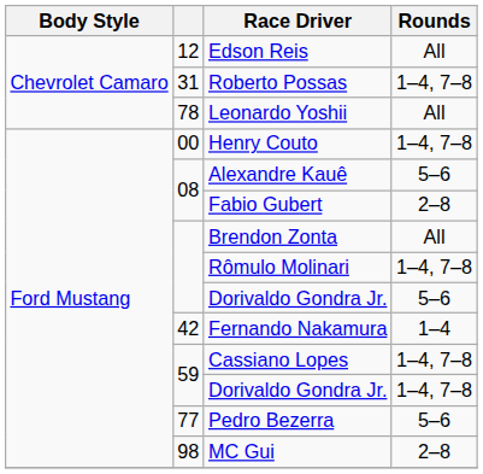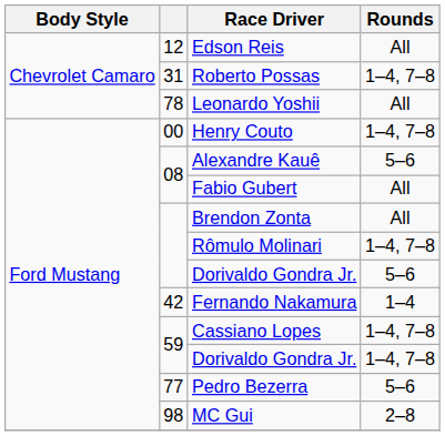Fabio Gubert | Rounds: 2–8 -> All
